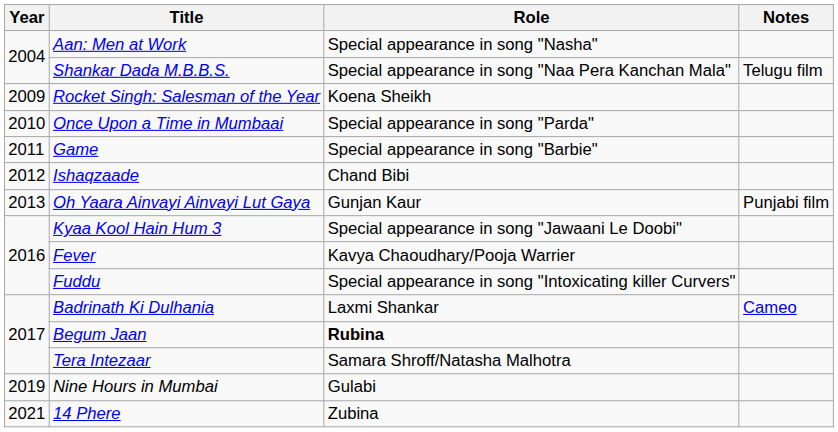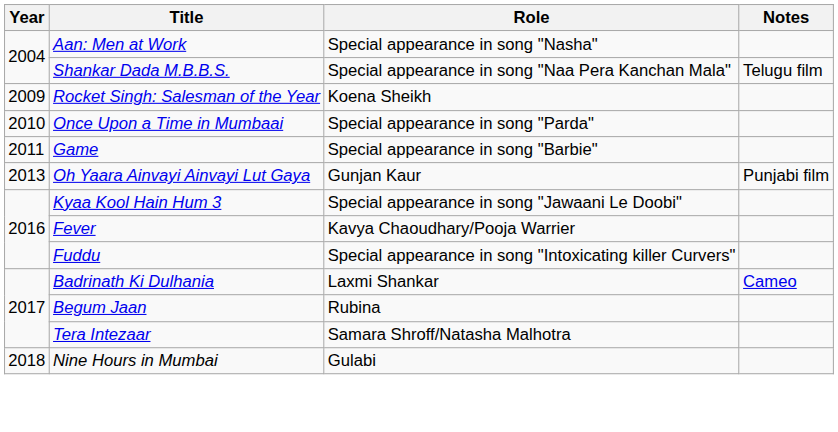- row: 2012 | Ishaqzaade | Chand Bibi
Begum Jaan | Role: bold -> normal
Nine Hours in Mumbai | Year: 2019 -> 2018
- row: 2021 | 14 Phere | Zubina
